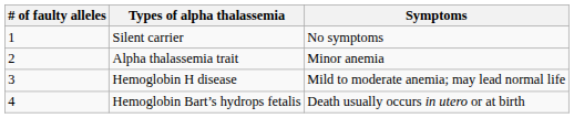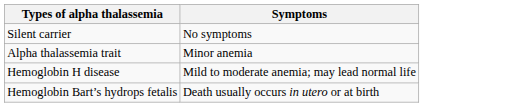- column: # of faulty alleles | 1 | 2 | 3 | 4
